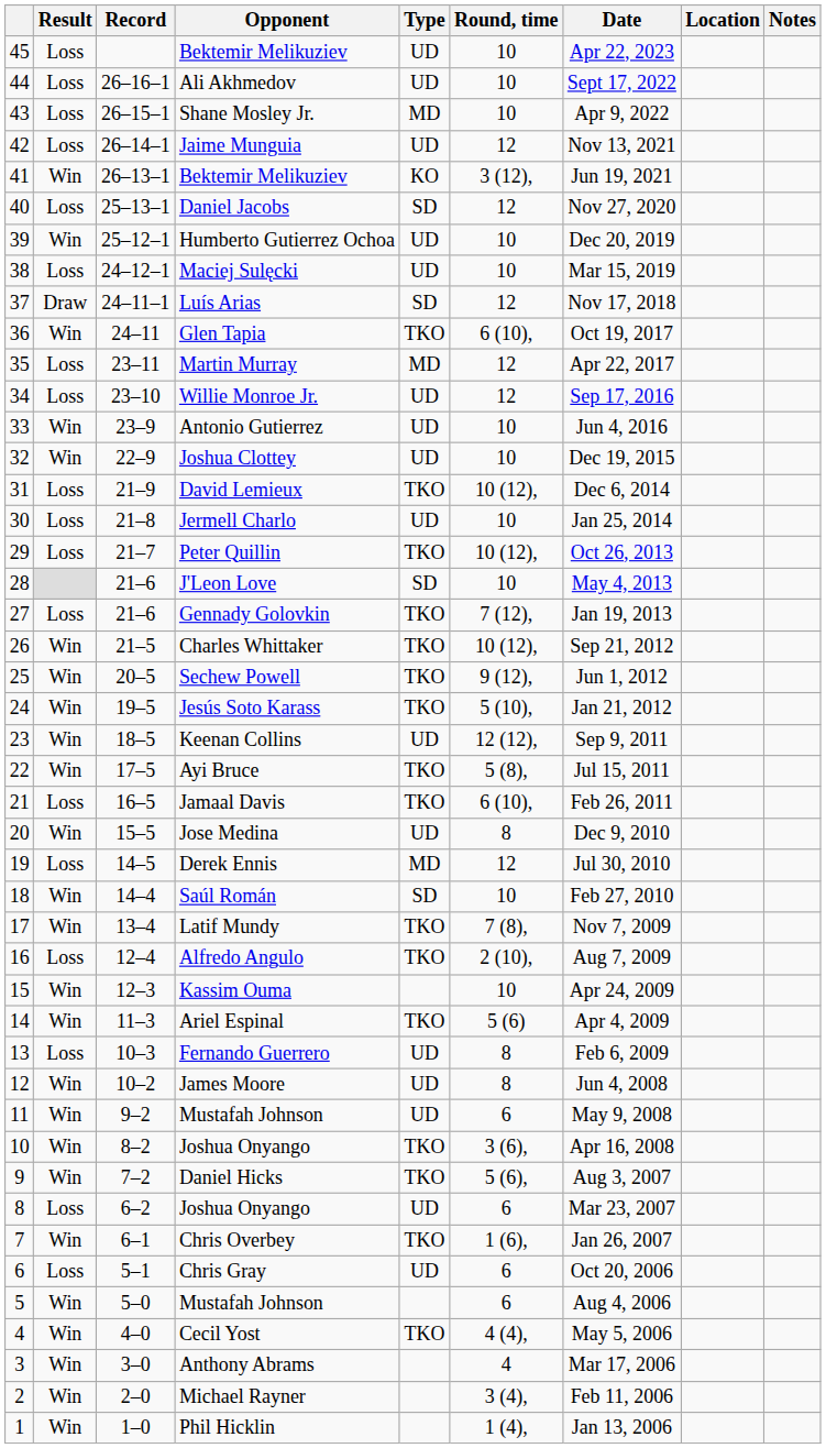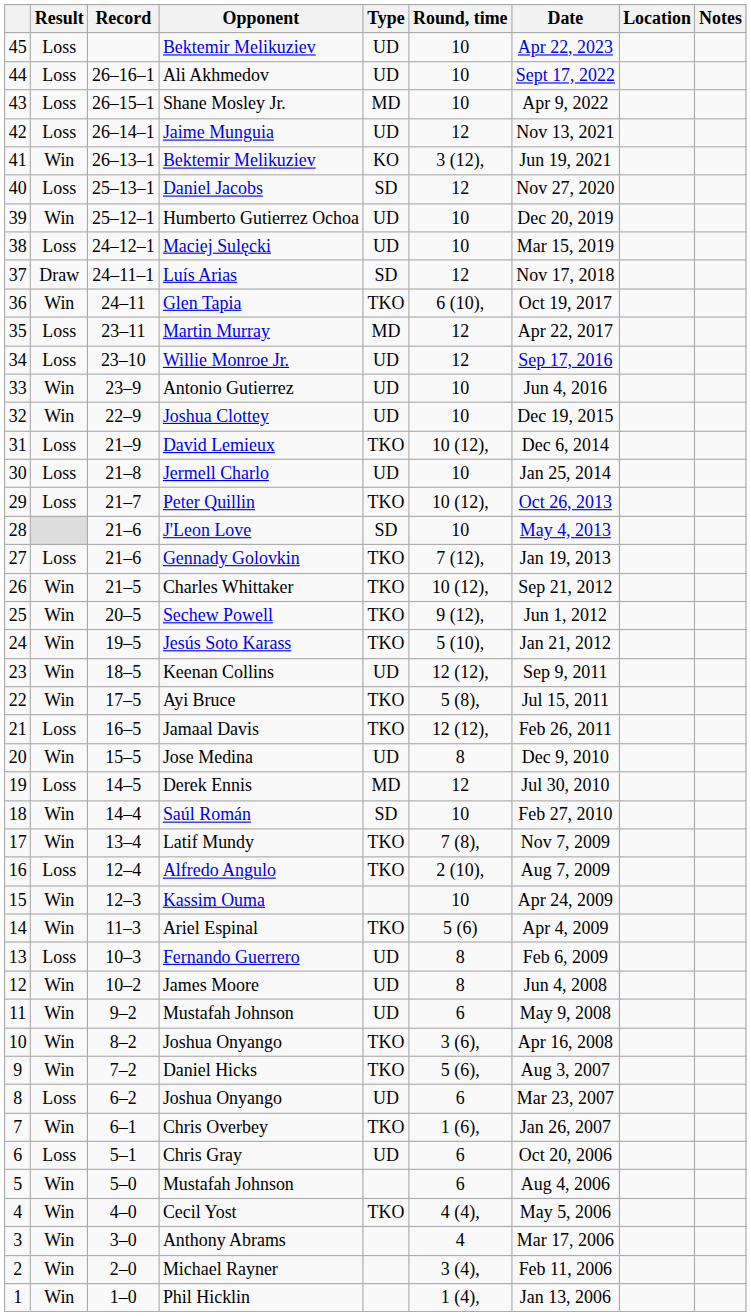Jamaal Davis | Round, time: 6 (10), -> 12 (12),
